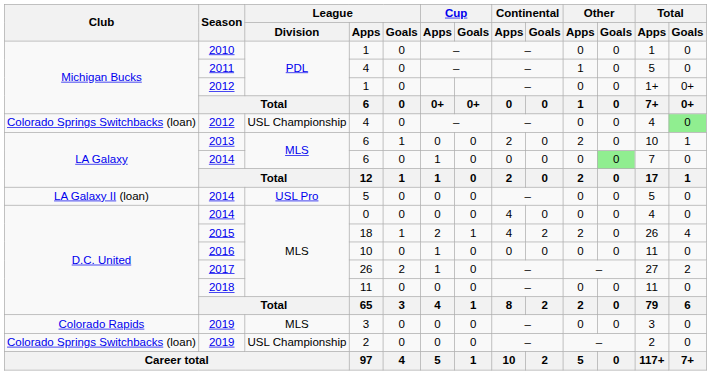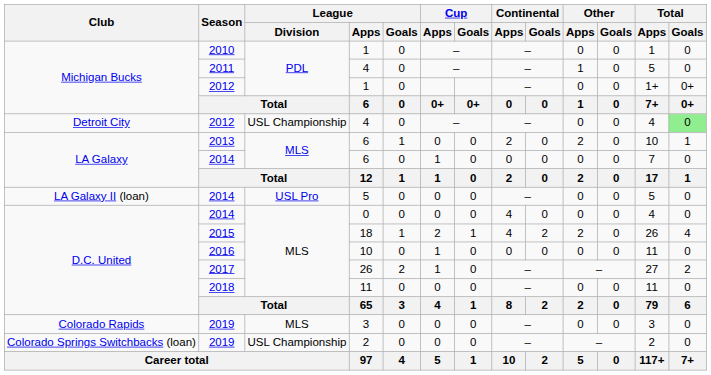2012 / 4 | Club: Colorado Springs Switchbacks (loan) -> Detroit City
2014 / 6 | Other / Goals: lightgreen background -> no background
